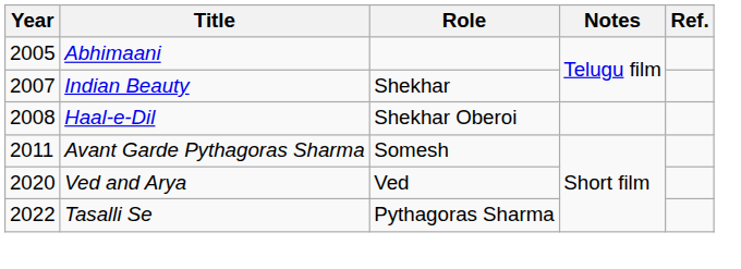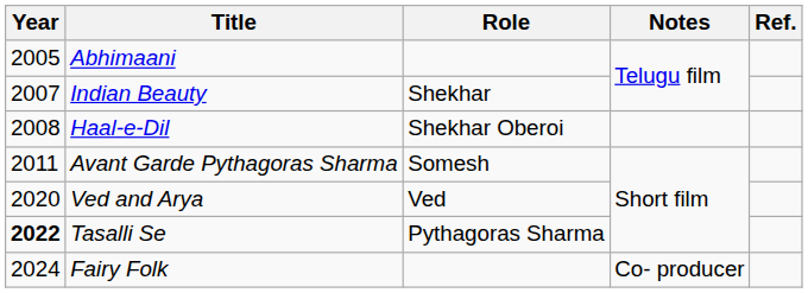Tasalli Se | Year: normal -> bold
+ row: 2024 | Fairy Folk | Co- producer
